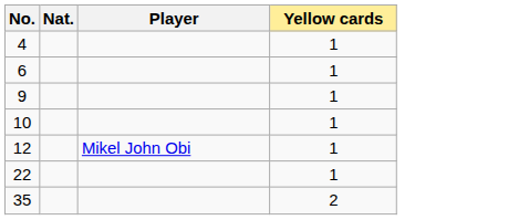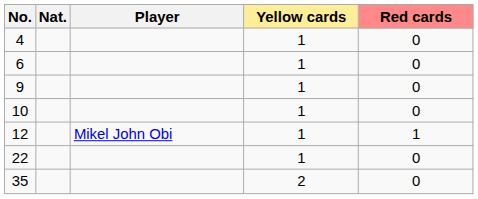+ column: Red cards | 0 | 0 | 0 | 0 | 1 | 0 | 0
